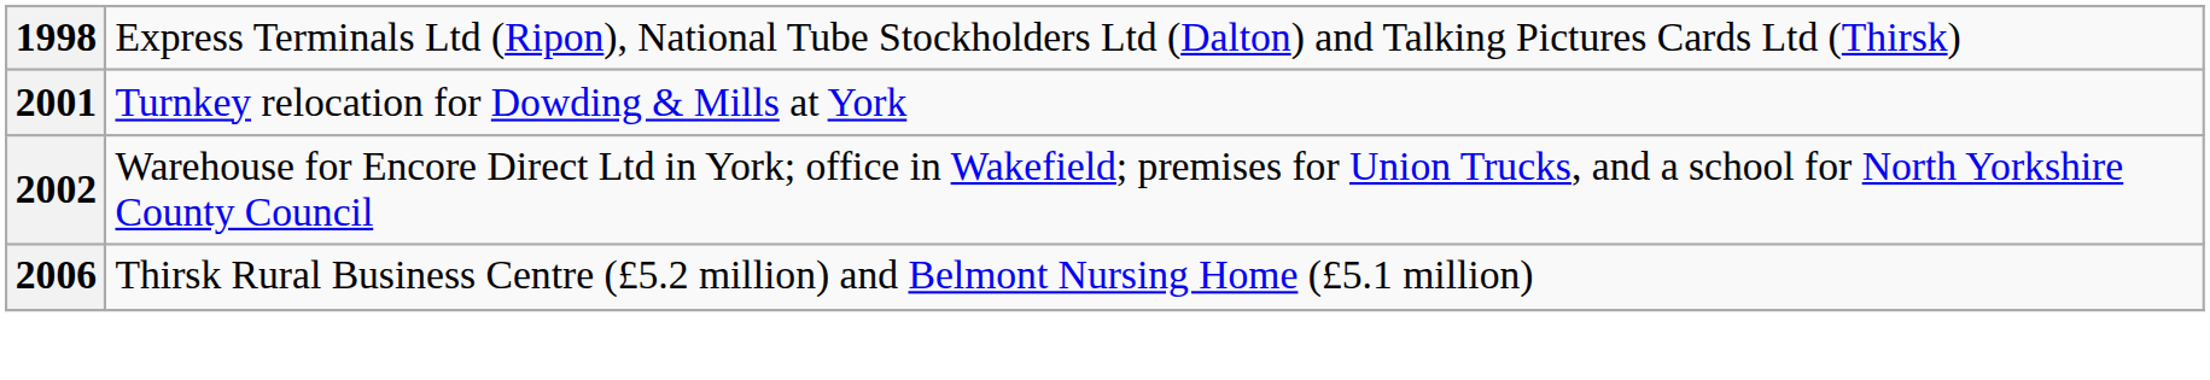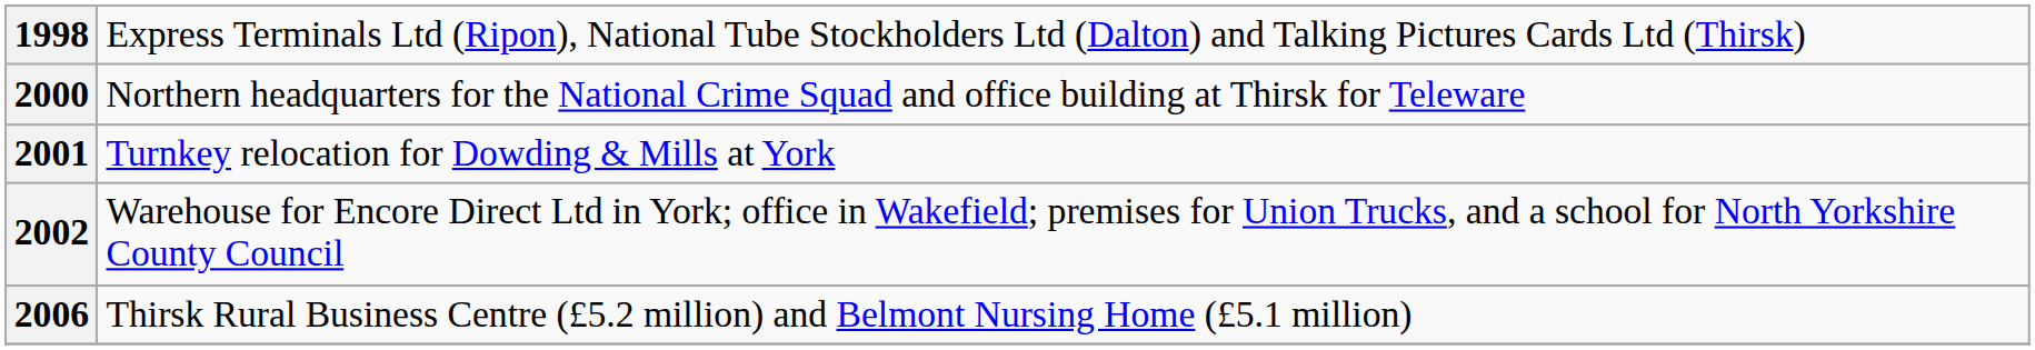+ row: 2000 | Northern headquarters for the National Crime Squad and office building at Thirsk for Teleware
